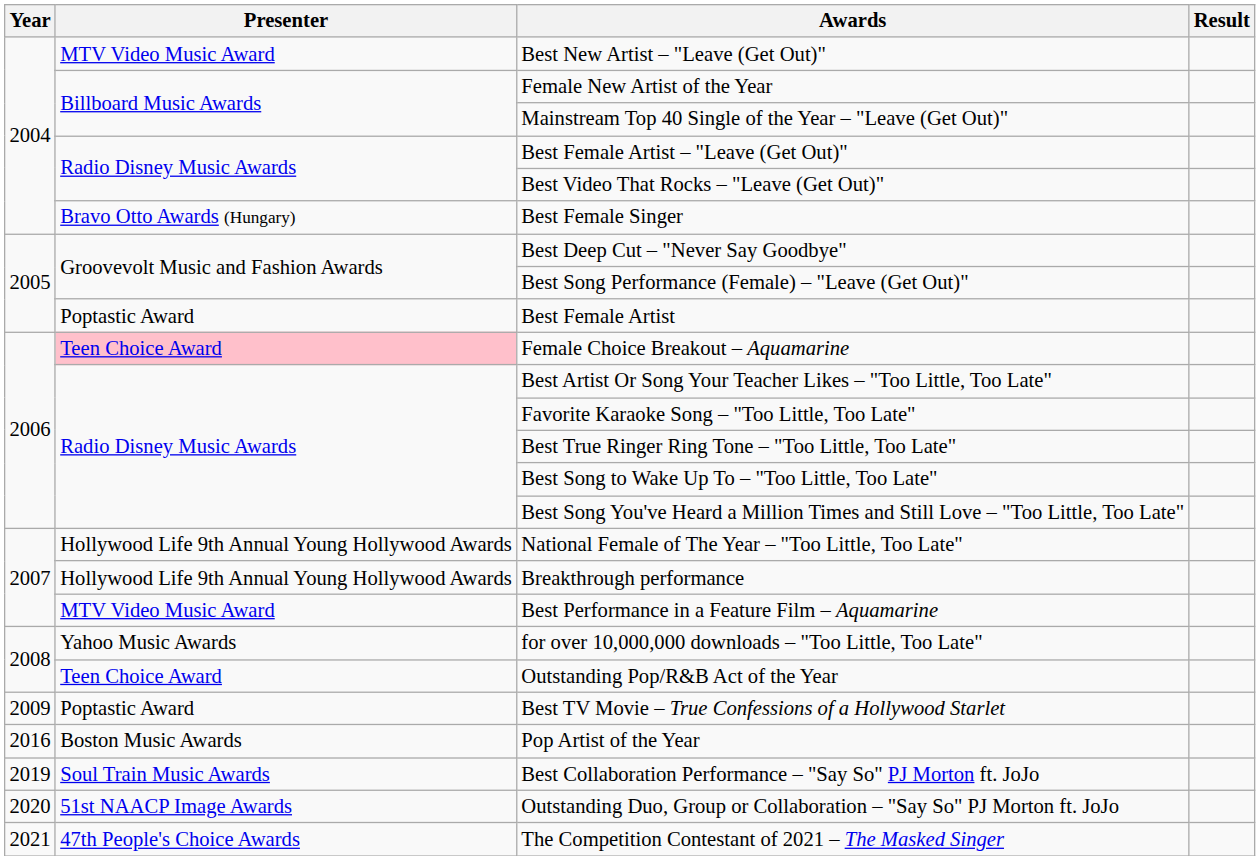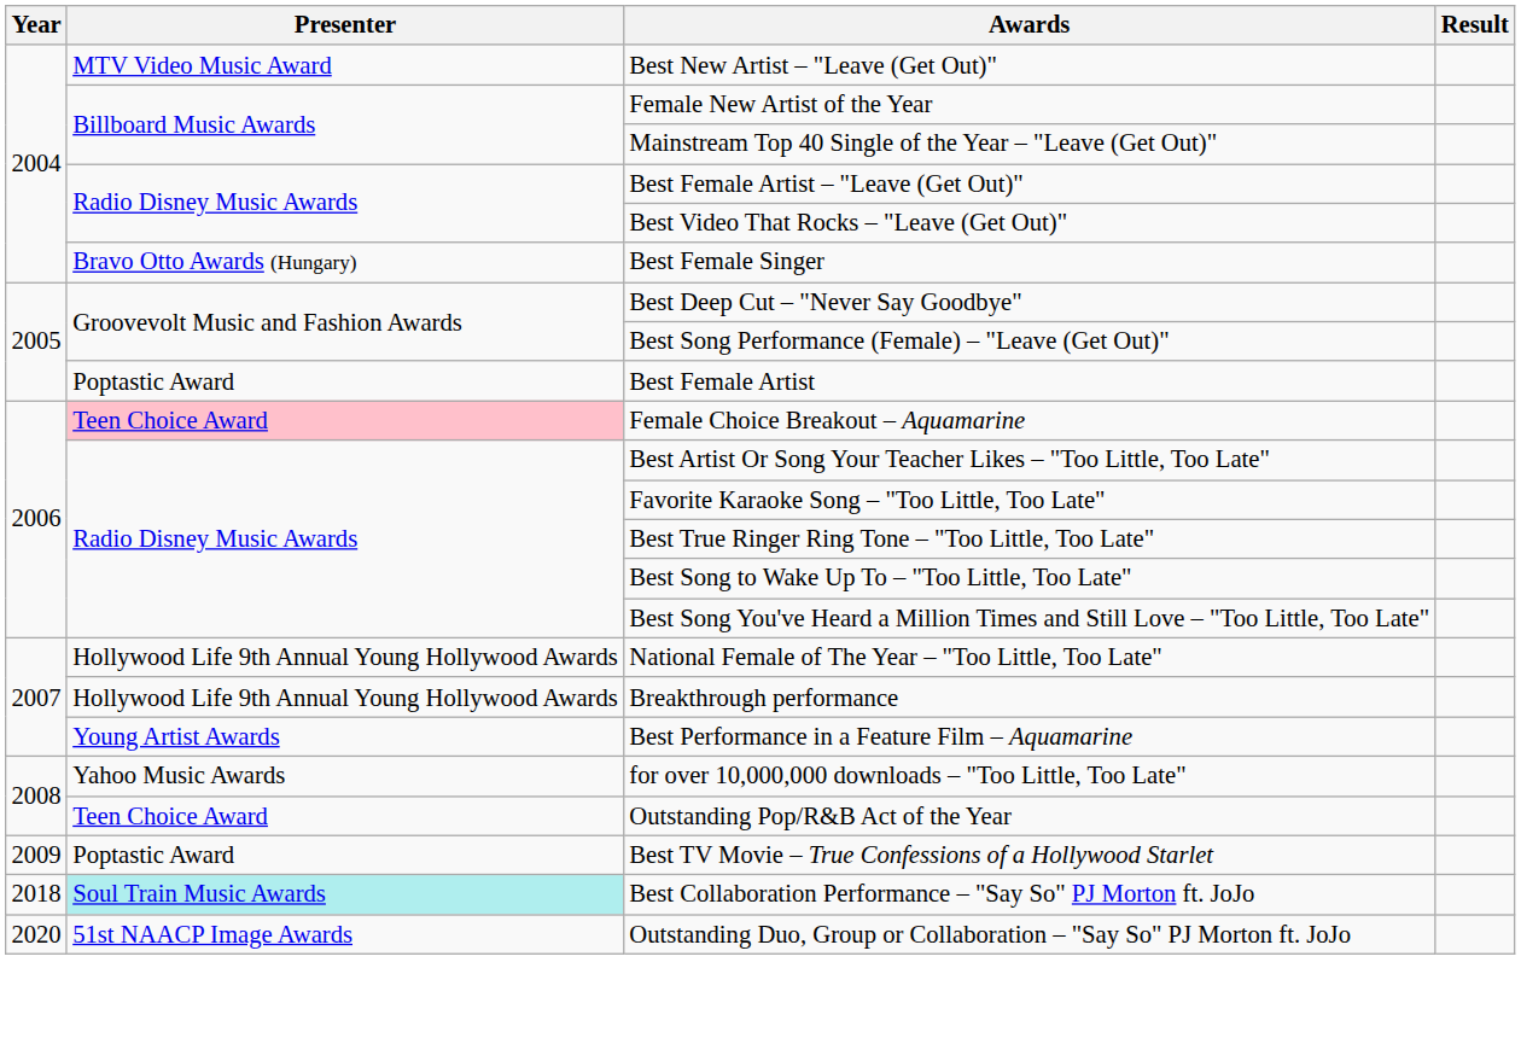Best Performance in a Feature Film – Aquamarine | Presenter: MTV Video Music Award -> Young Artist Awards
- row: 2016 | Boston Music Awards | Pop Artist of the Year
Best Collaboration Performance – "Say So" PJ Morton ft. JoJo | Year: 2019 -> 2018
Best Collaboration Performance – "Say So" PJ Morton ft. JoJo | Presenter: no background -> paleturquoise background
- row: 2021 | 47th People's Choice Awards | The Competition Contestant of 2021 – The Masked Singer
